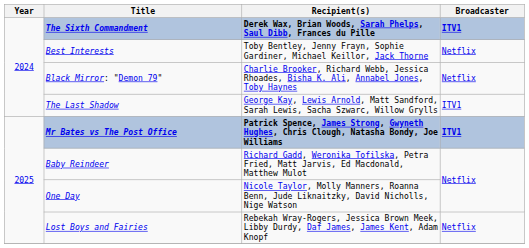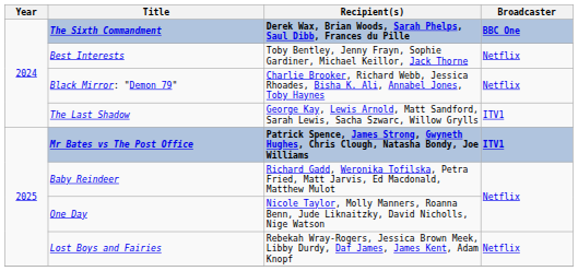The Sixth Commandment | Broadcaster: ITV1 -> BBC One
